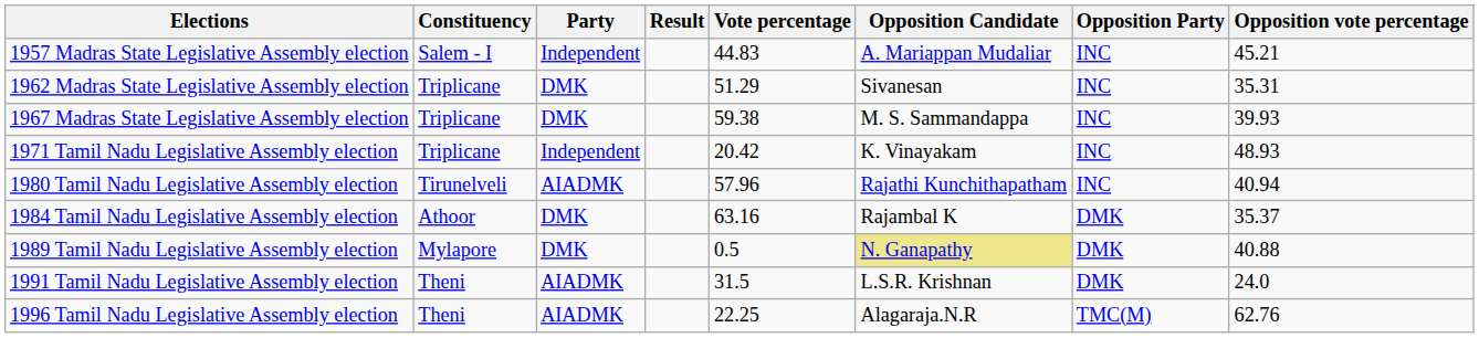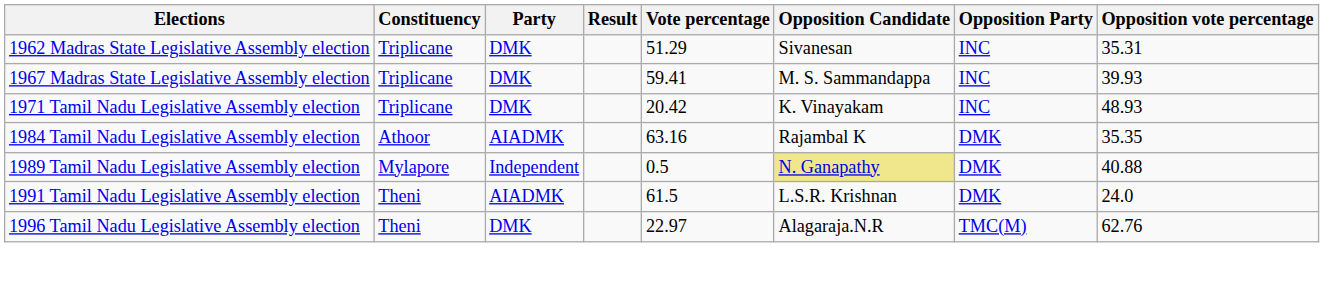- row: 1957 Madras State Legislative Assembly election | Salem - I | Independent | 44.83 | A. Mariappan Mudaliar | INC | 45.21
1967 Madras State Legislative Assembly election | Vote percentage: 59.38 -> 59.41
1971 Tamil Nadu Legislative Assembly election | Party: Independent -> DMK
- row: 1980 Tamil Nadu Legislative Assembly election | Tirunelveli | AIADMK | 57.96 | Rajathi Kunchithapatham | INC | 40.94
1984 Tamil Nadu Legislative Assembly election | Party: DMK -> AIADMK
1984 Tamil Nadu Legislative Assembly election | Opposition vote percentage: 35.37 -> 35.35
1989 Tamil Nadu Legislative Assembly election | Party: DMK -> Independent
1991 Tamil Nadu Legislative Assembly election | Vote percentage: 31.5 -> 61.5
1996 Tamil Nadu Legislative Assembly election | Party: AIADMK -> DMK
1996 Tamil Nadu Legislative Assembly election | Vote percentage: 22.25 -> 22.97
